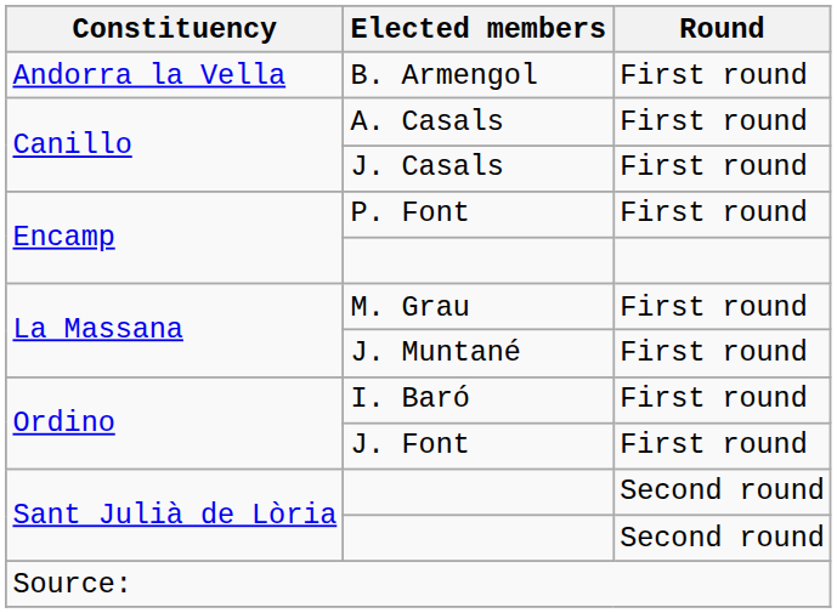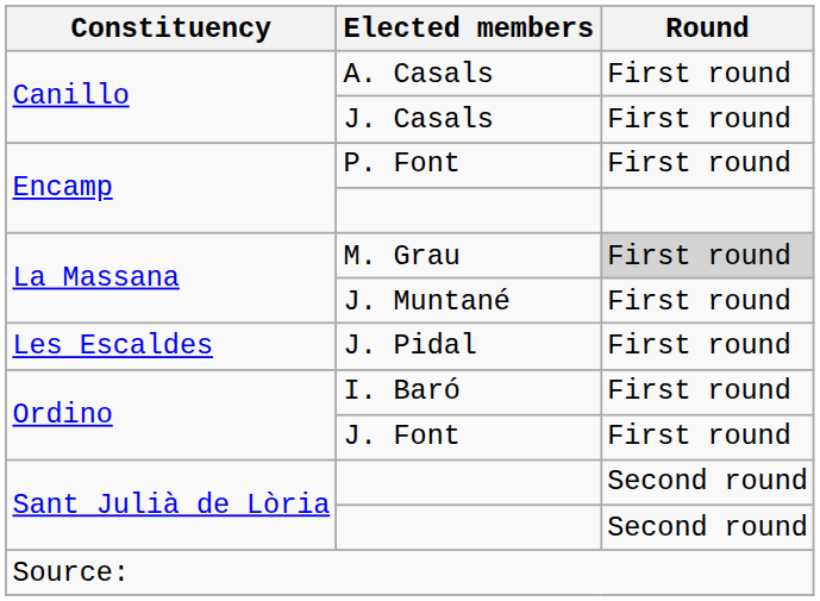- row: Andorra la Vella | B. Armengol | First round
M. Grau | Round: no background -> lightgrey background
+ row: Les Escaldes | J. Pidal | First round
